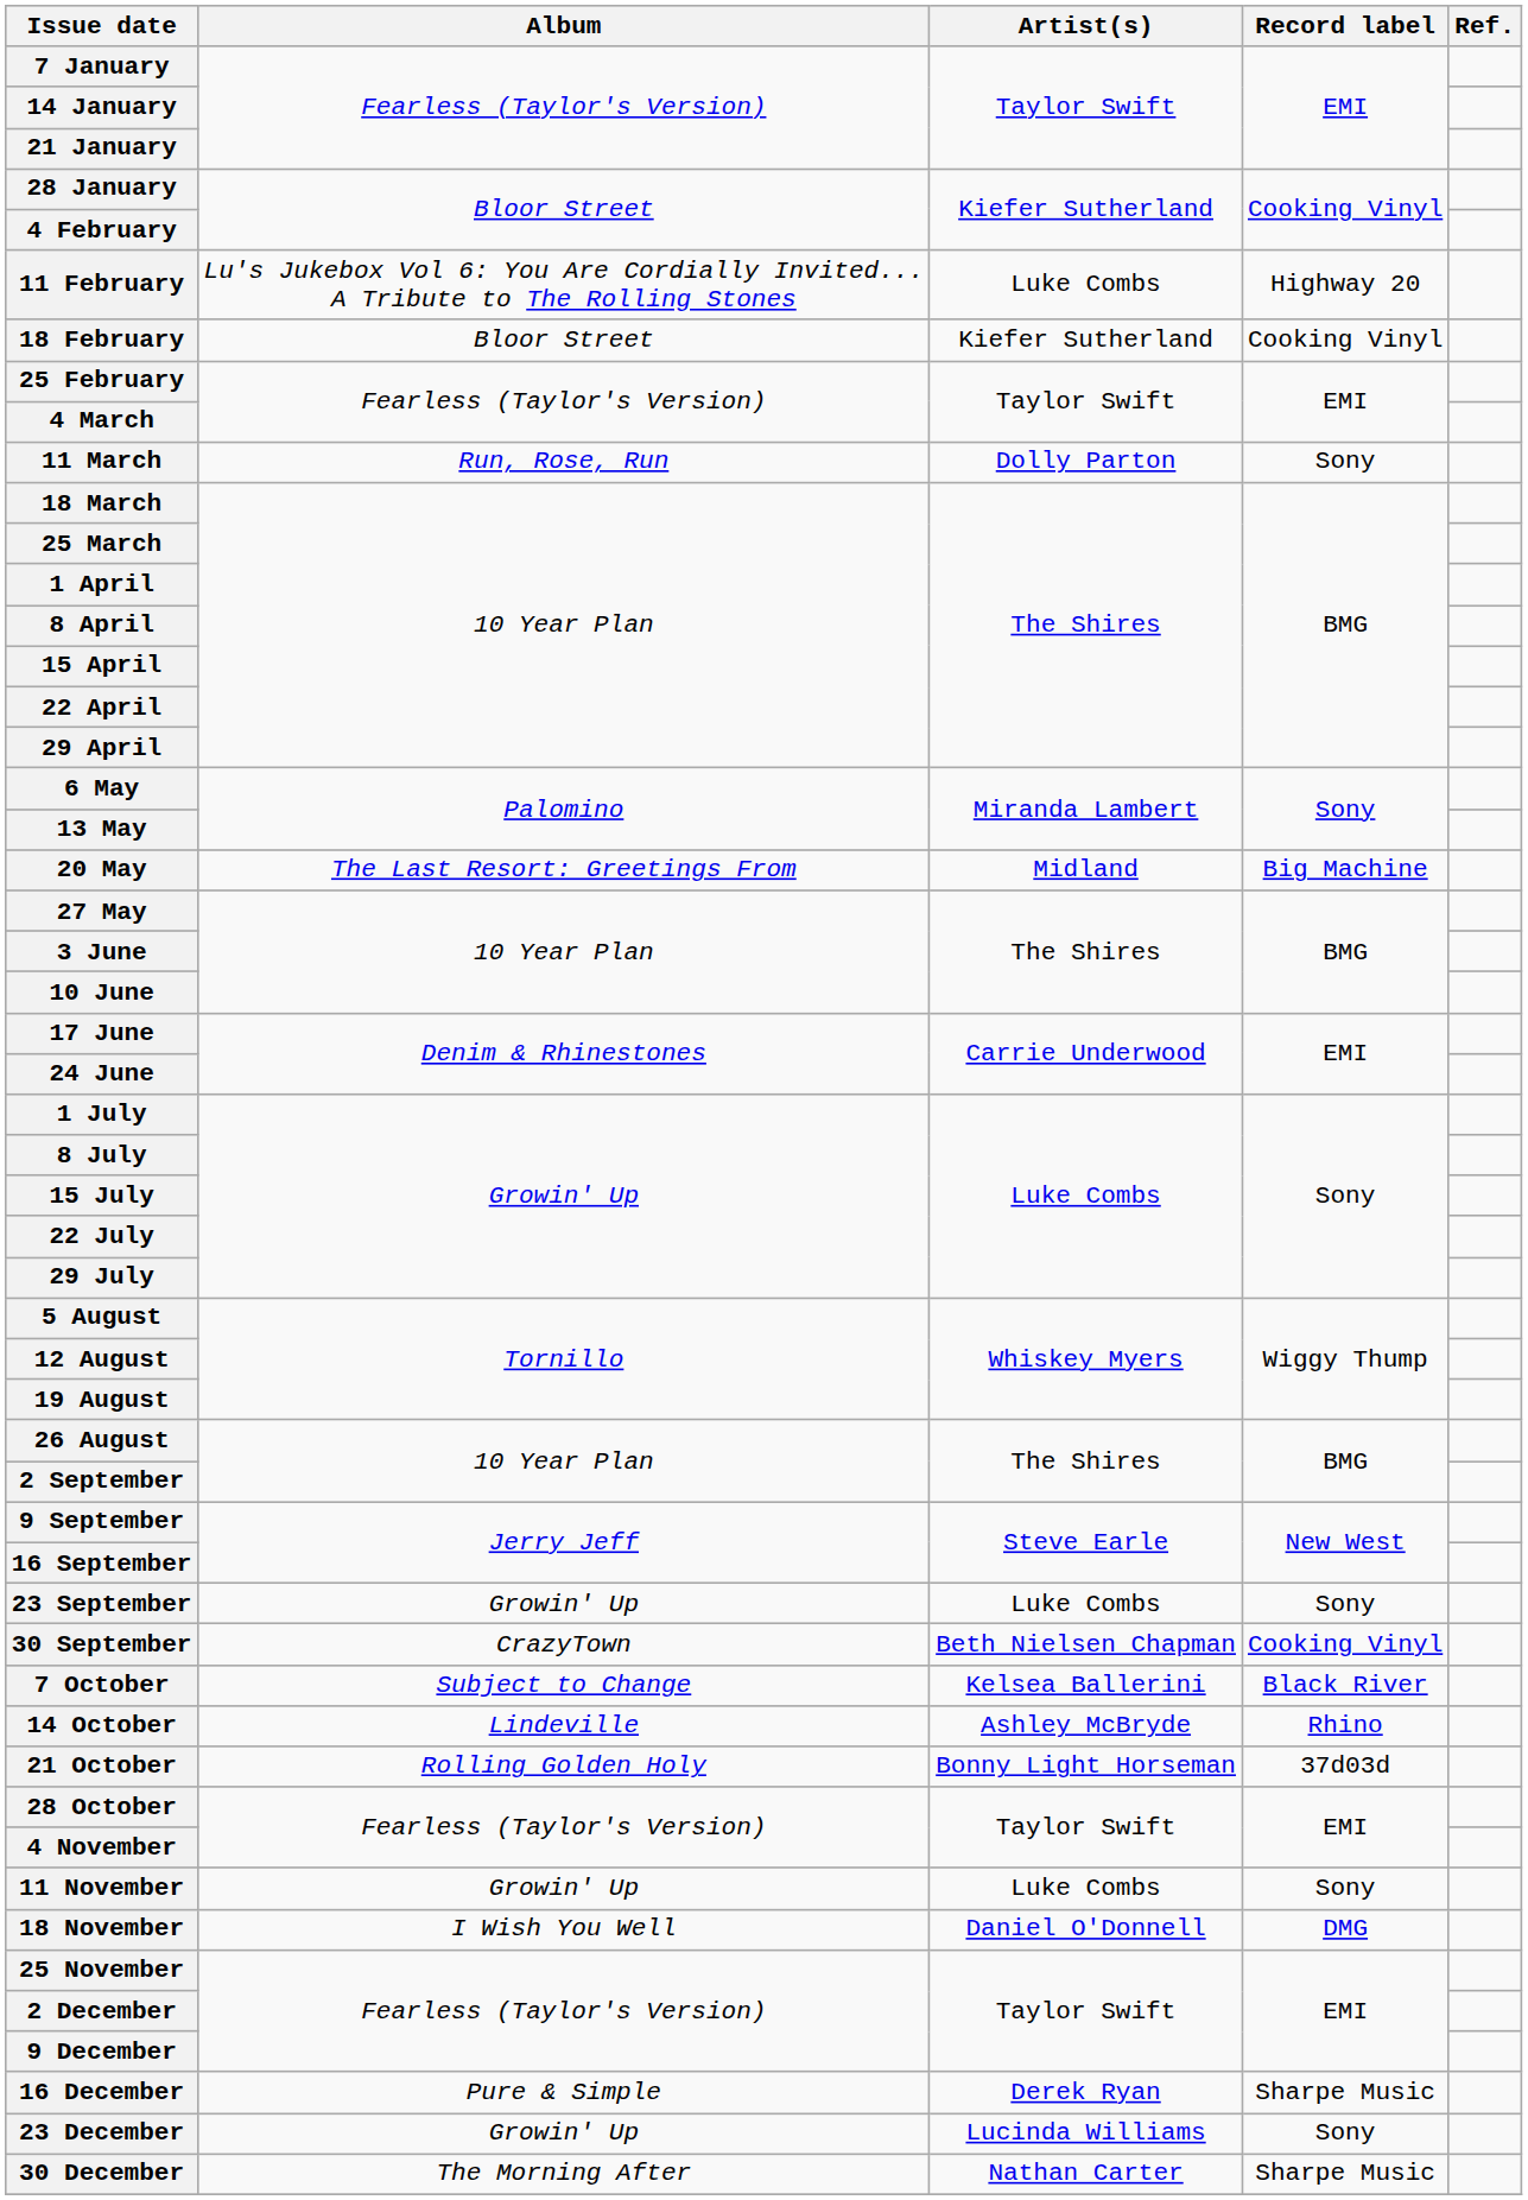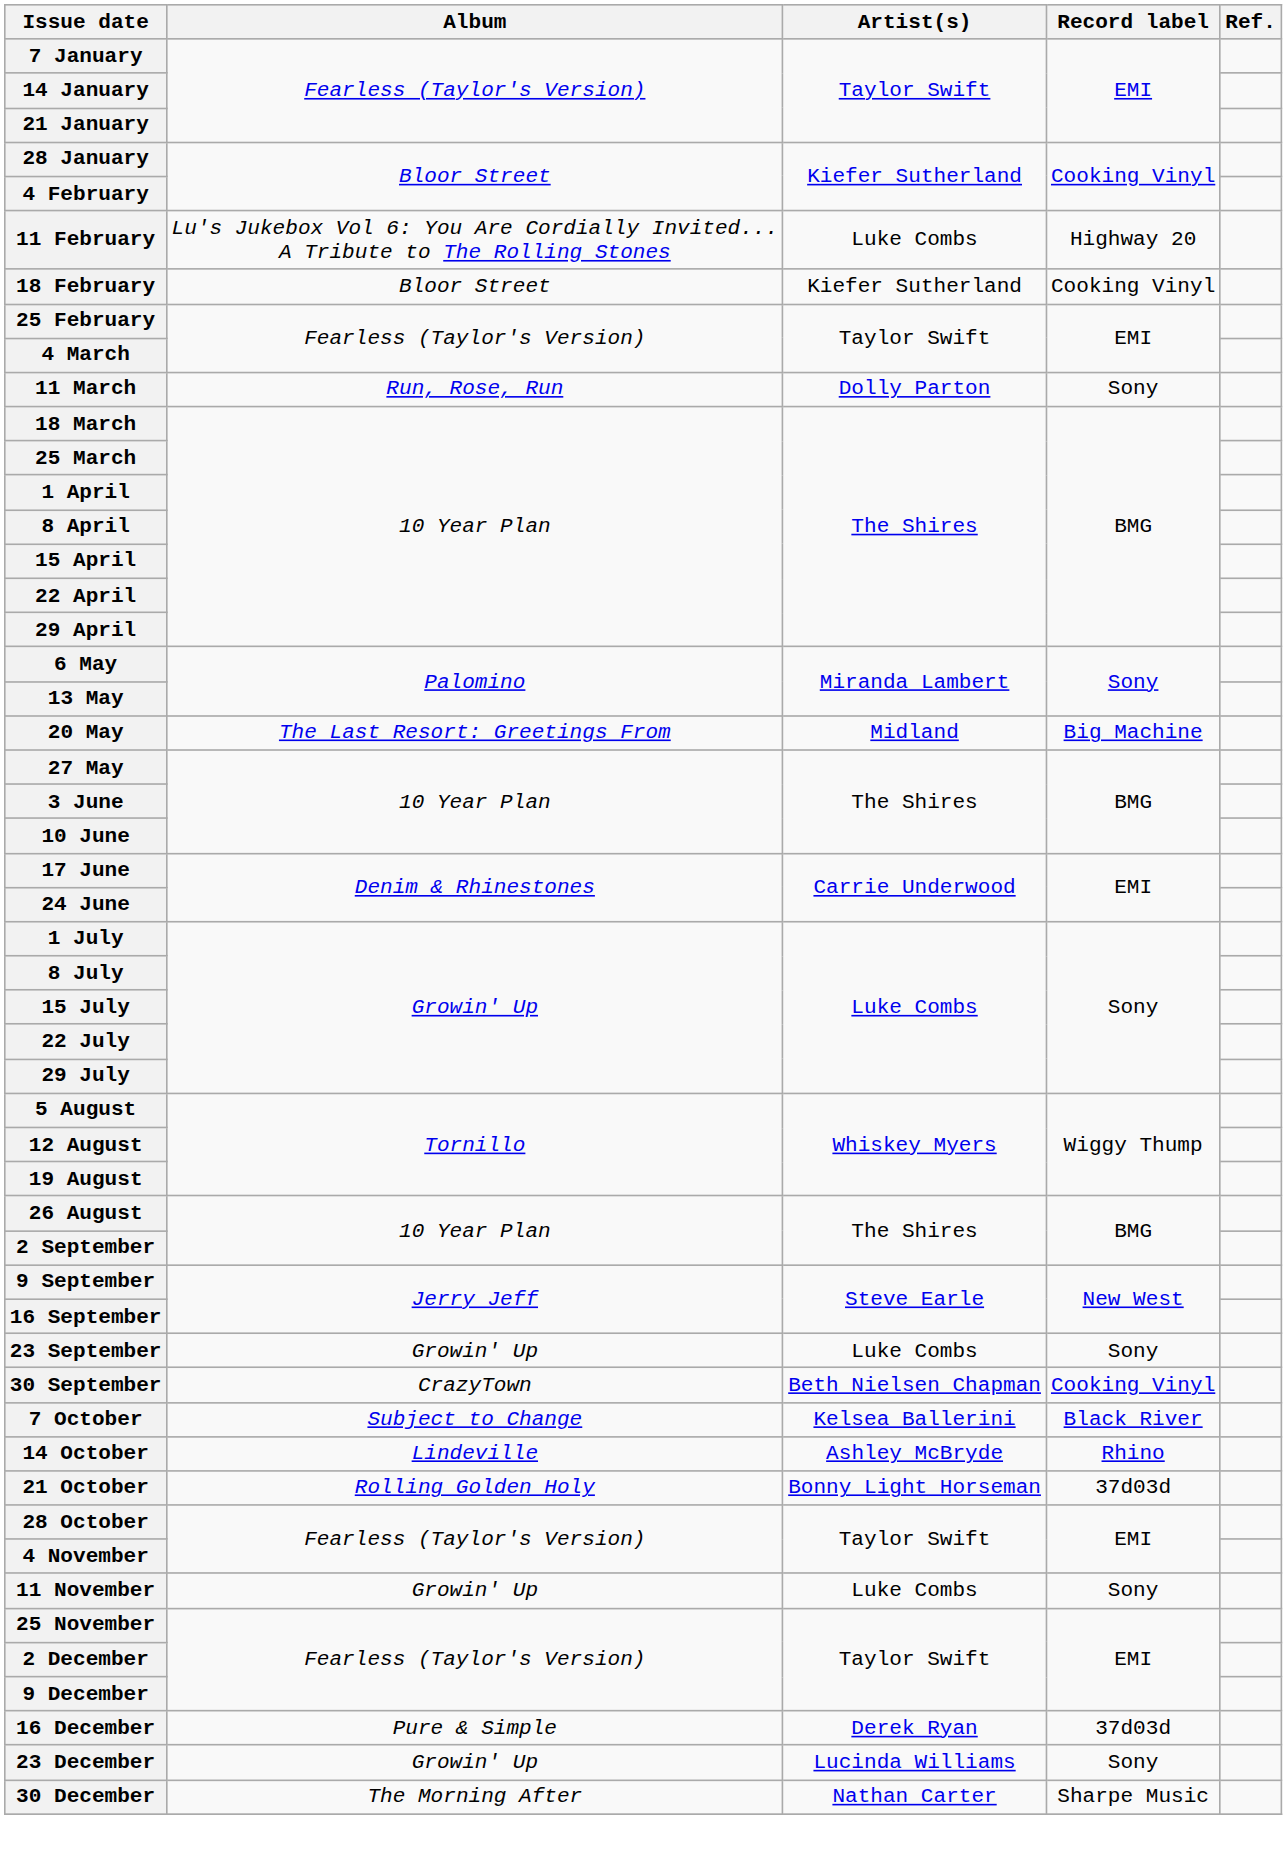- row: 18 November | I Wish You Well | Daniel O'Donnell | DMG
16 December | Record label: Sharpe Music -> 37d03d
